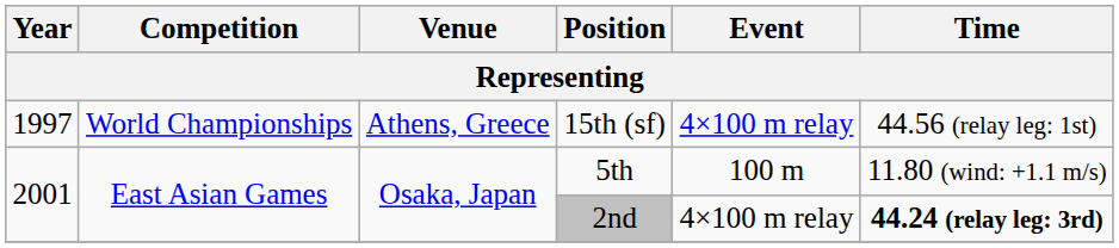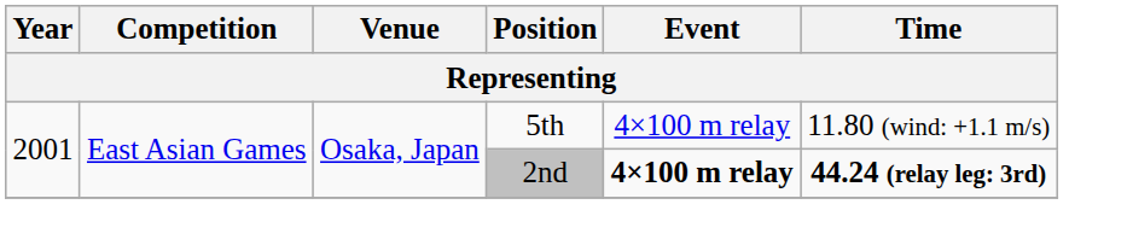- row: 1997 | World Championships | Athens, Greece | 15th (sf) | 4×100 m relay | 44.56 (relay leg: 1st)
5th | Event: 100 m -> 4×100 m relay
2nd | Event: normal -> bold
